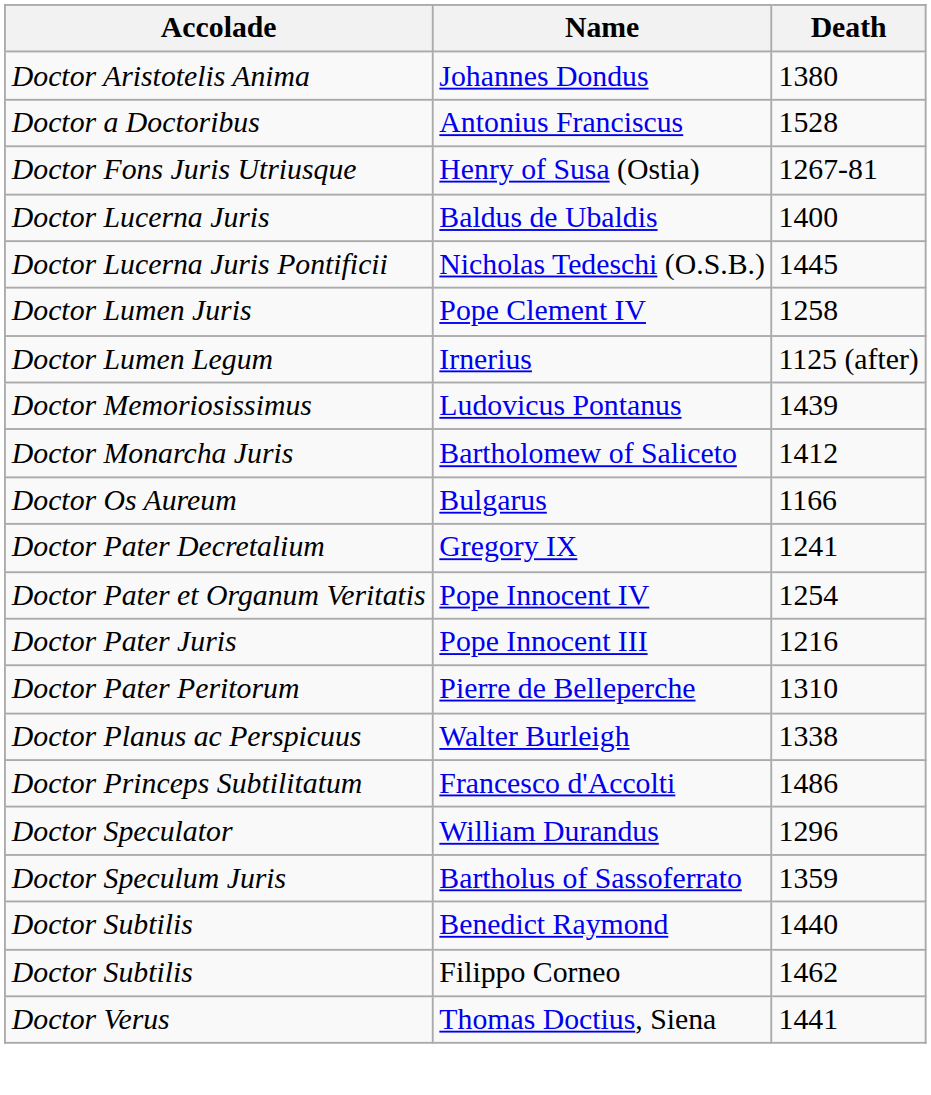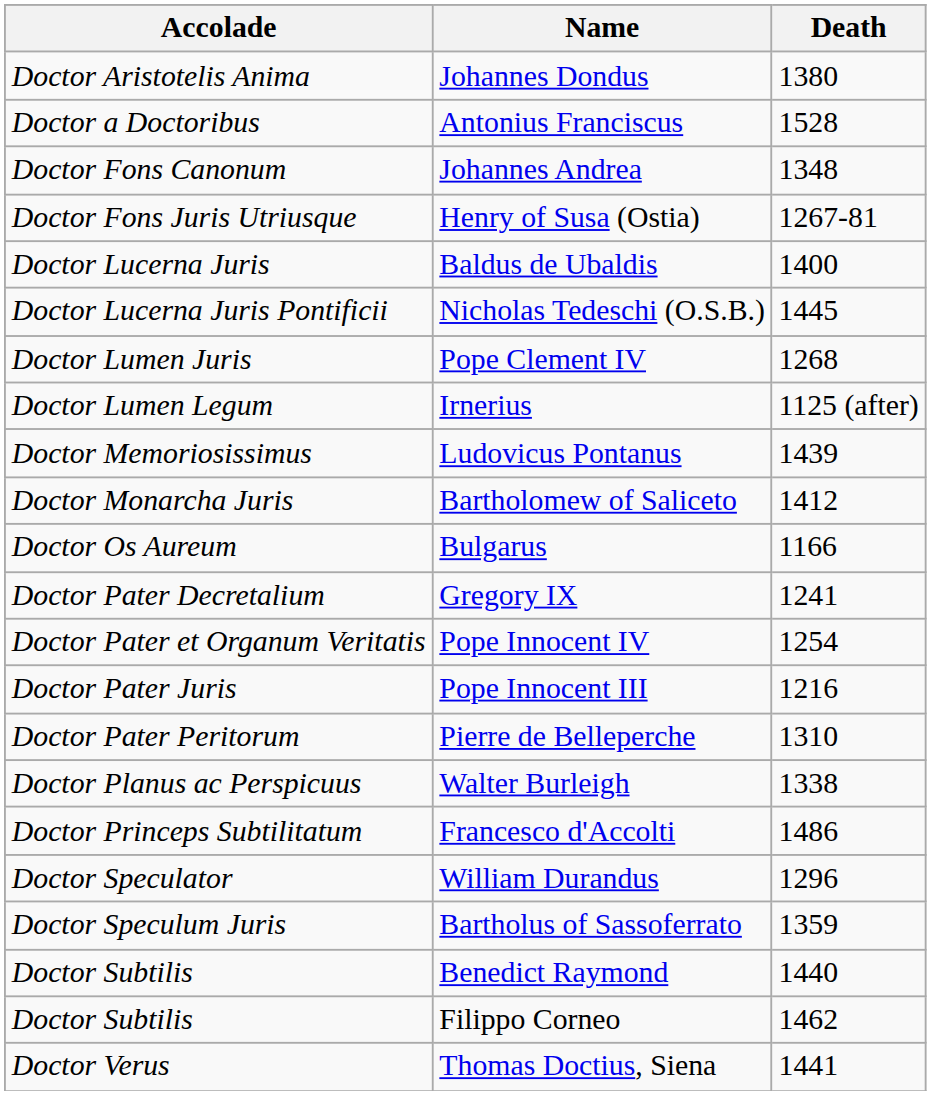+ row: Doctor Fons Canonum | Johannes Andrea | 1348
Pope Clement IV | Death: 1258 -> 1268
